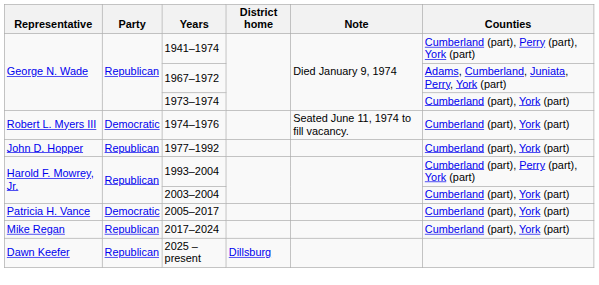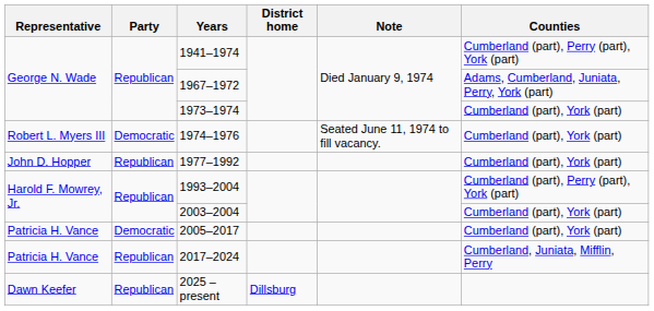2017–2024 | Representative: Mike Regan -> Patricia H. Vance
2017–2024 | Counties: Cumberland (part), York (part) -> Cumberland, Juniata, Mifflin, Perry
